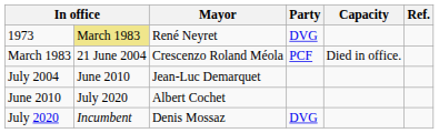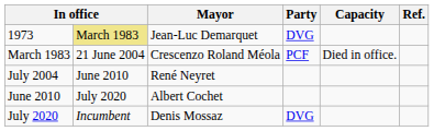1973 | Mayor: René Neyret -> Jean-Luc Demarquet
July 2004 | Mayor: Jean-Luc Demarquet -> René Neyret
